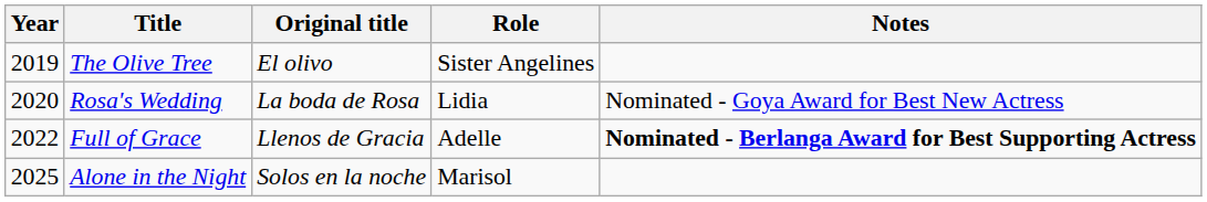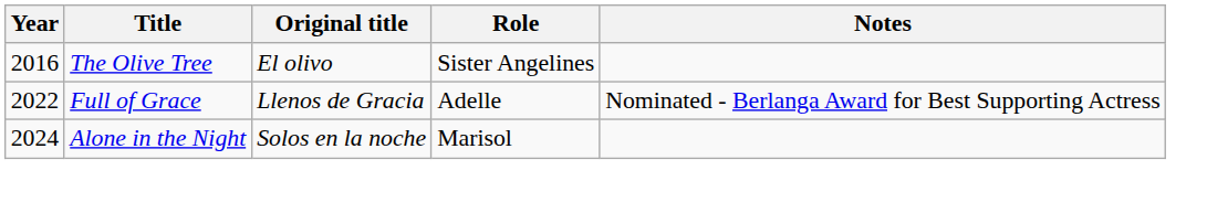The Olive Tree | Year: 2019 -> 2016
- row: 2020 | Rosa's Wedding | La boda de Rosa | Lidia | Nominated - Goya Award for Best New Actress
Full of Grace | Notes: bold -> normal
Alone in the Night | Year: 2025 -> 2024
